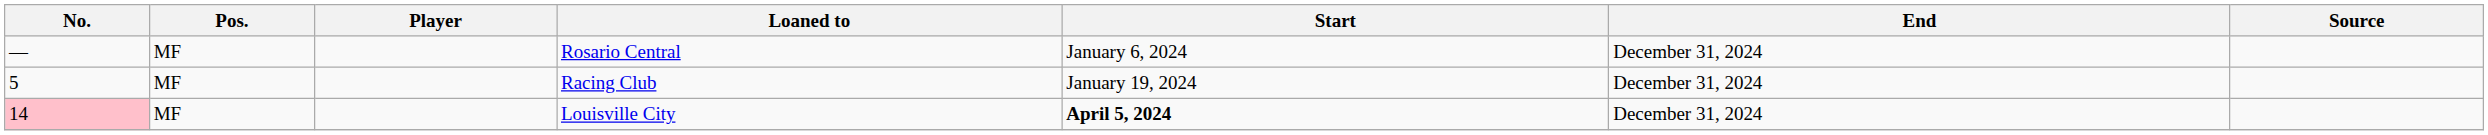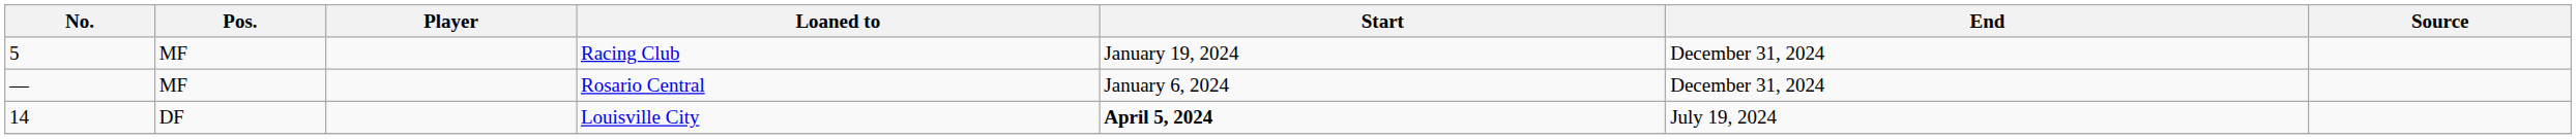rows swapped: Rosario Central <-> Racing Club
Louisville City | No.: pink background -> no background
Louisville City | Pos.: MF -> DF
Louisville City | End: December 31, 2024 -> July 19, 2024
